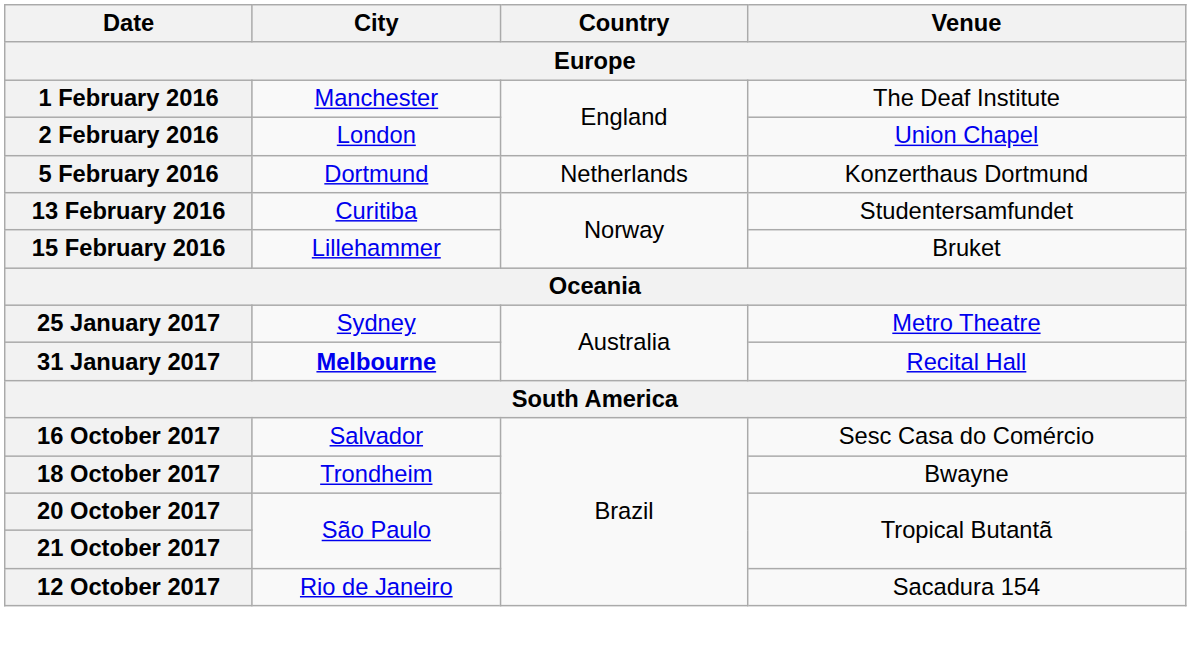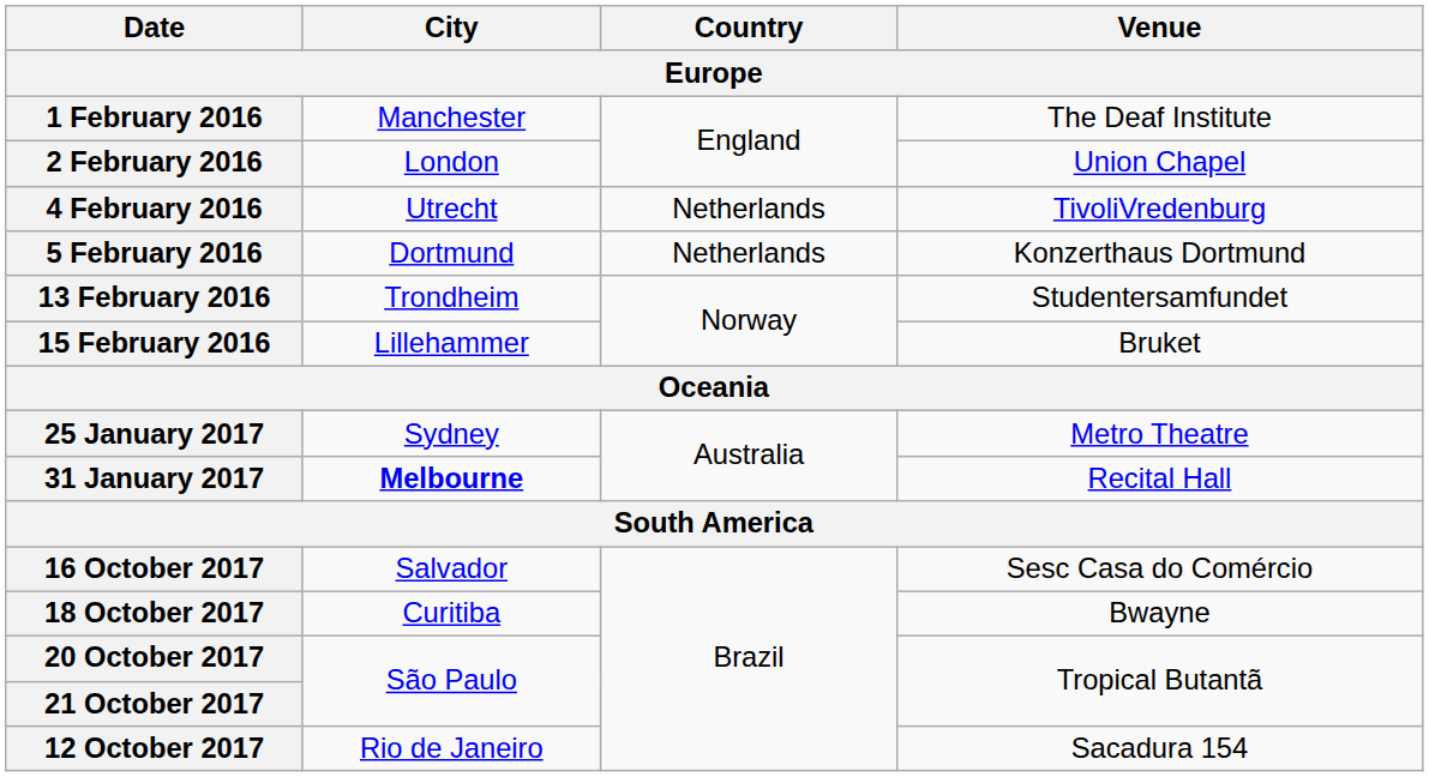+ row: 4 February 2016 | Utrecht | Netherlands | TivoliVredenburg
13 February 2016 | City: Curitiba -> Trondheim
18 October 2017 | City: Trondheim -> Curitiba
